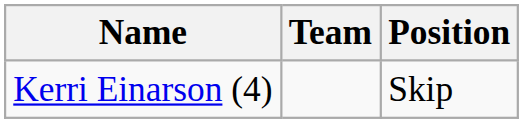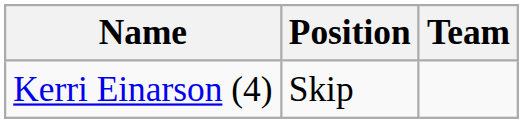columns swapped: Position <-> Team
